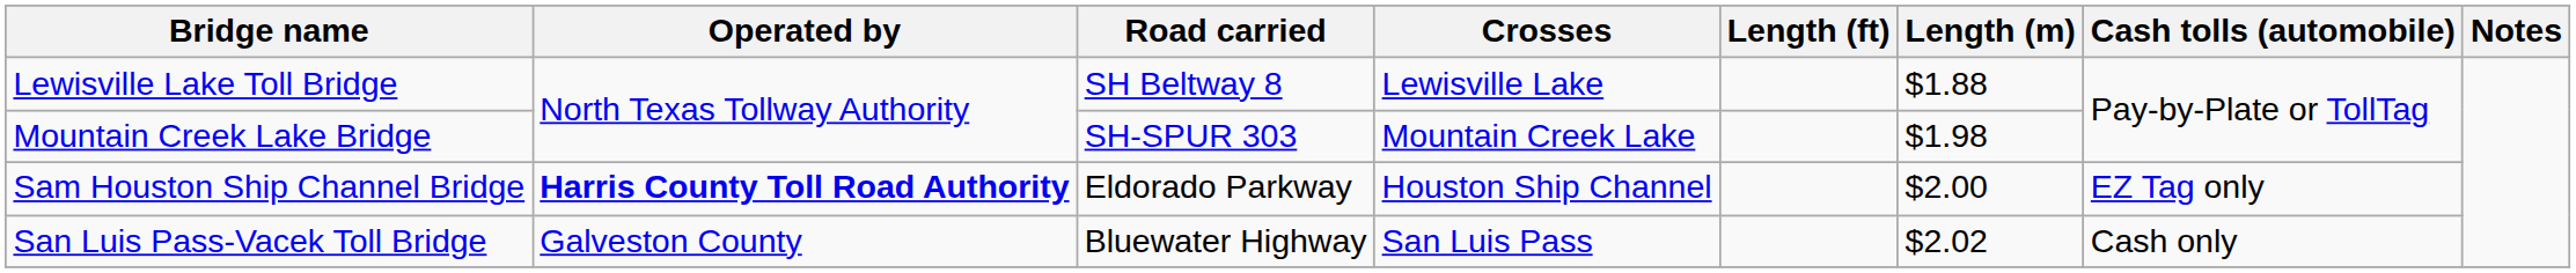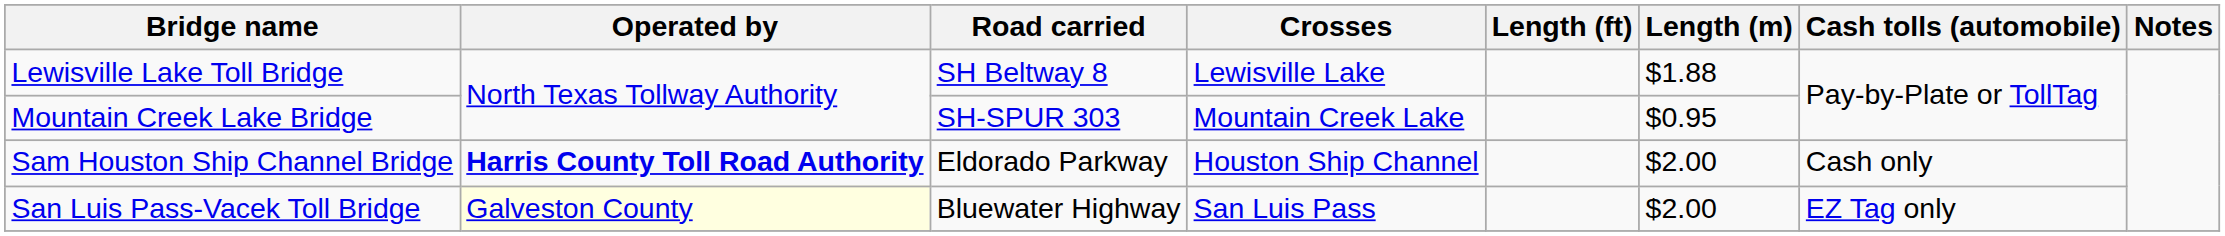Mountain Creek Lake Bridge | Length (m): $1.98 -> $0.95
Sam Houston Ship Channel Bridge | Cash tolls (automobile): EZ Tag only -> Cash only
San Luis Pass-Vacek Toll Bridge | Operated by: no background -> lightyellow background
San Luis Pass-Vacek Toll Bridge | Length (m): $2.02 -> $2.00
San Luis Pass-Vacek Toll Bridge | Cash tolls (automobile): Cash only -> EZ Tag only
